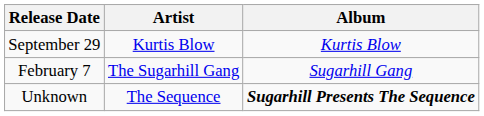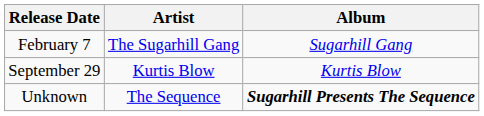rows swapped: February 7 <-> September 29
